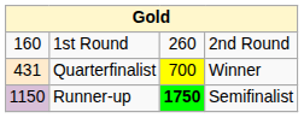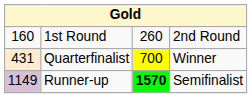Runner-up | column 1: 1150 -> 1149
Runner-up | column 3: 1750 -> 1570
